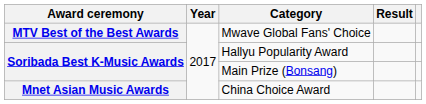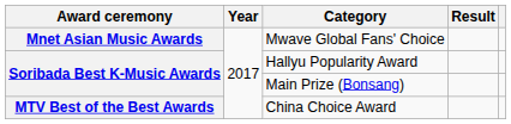Mwave Global Fans' Choice | Award ceremony: MTV Best of the Best Awards -> Mnet Asian Music Awards
China Choice Award | Award ceremony: Mnet Asian Music Awards -> MTV Best of the Best Awards
